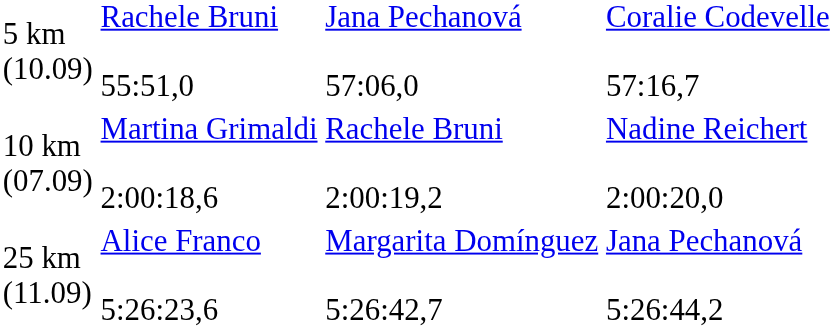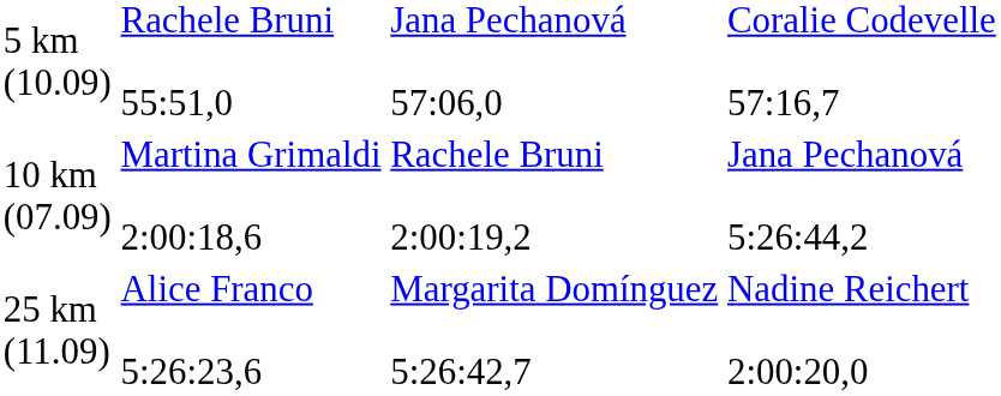10 km (07.09) | column 4: Nadine Reichert 2:00:20,0 -> Jana Pechanová 5:26:44,2
25 km (11.09) | column 4: Jana Pechanová 5:26:44,2 -> Nadine Reichert 2:00:20,0
